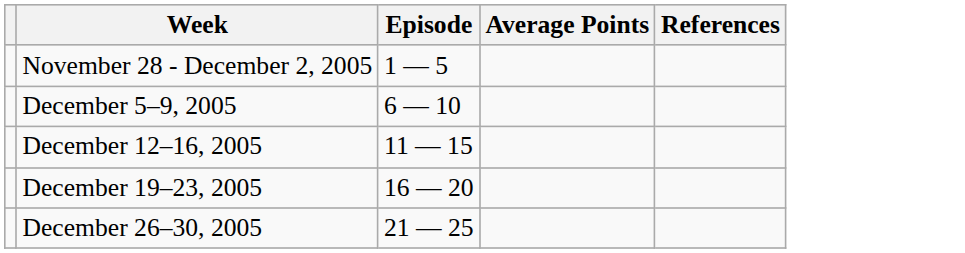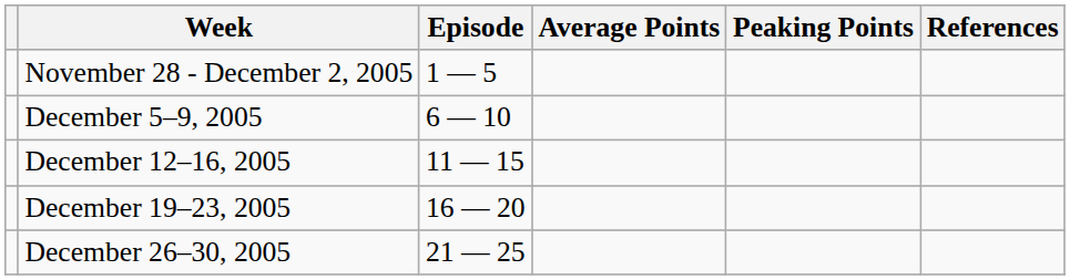+ column: Peaking Points
